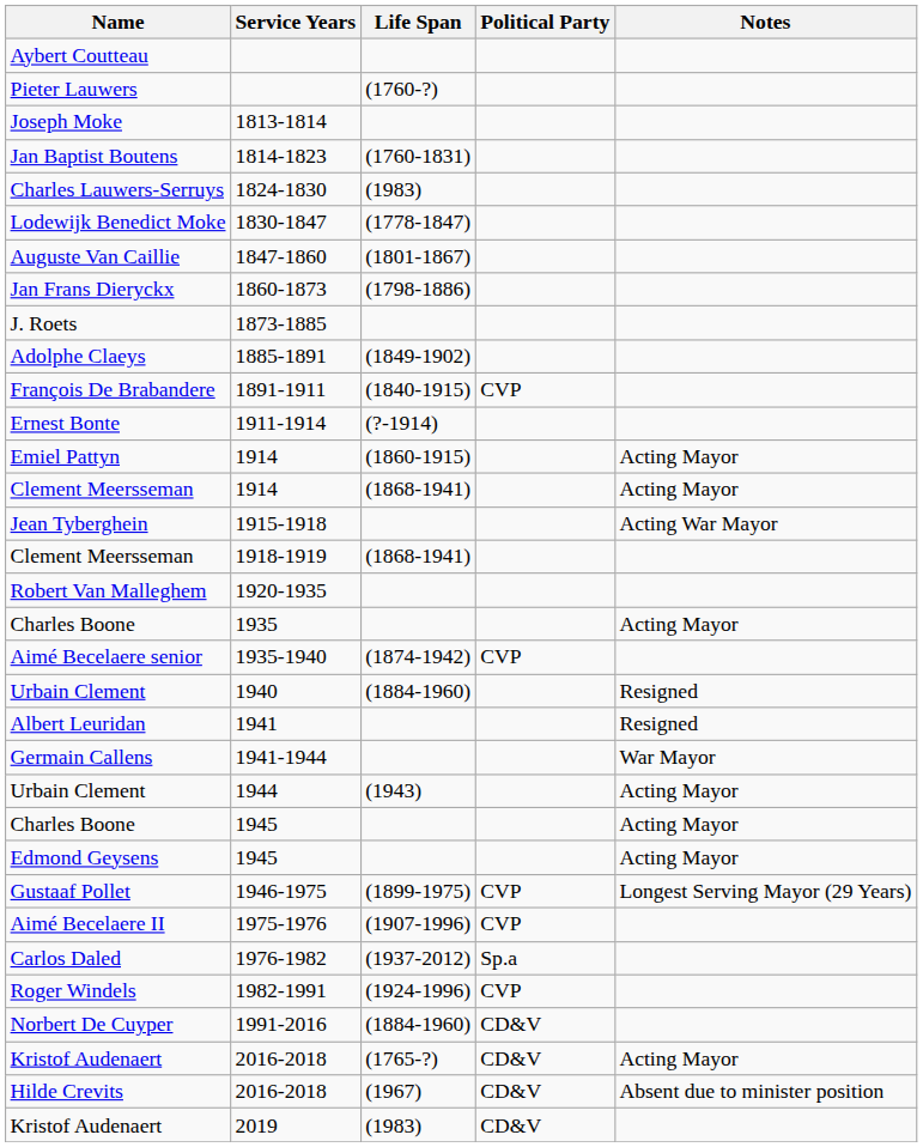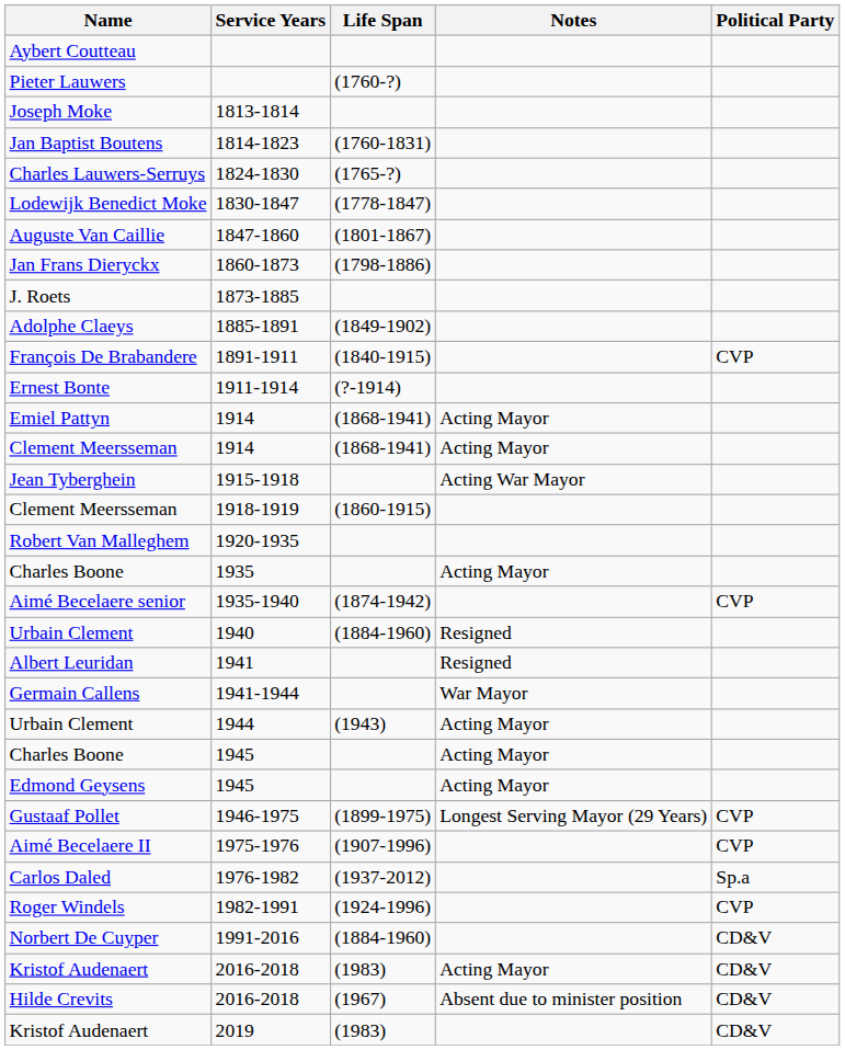columns swapped: Political Party <-> Notes
Charles Lauwers-Serruys | Life Span: (1983) -> (1765-?)
Emiel Pattyn | Life Span: (1860-1915) -> (1868-1941)
Clement Meersseman / 1918-1919 | Life Span: (1868-1941) -> (1860-1915)
Kristof Audenaert / 2016-2018 | Life Span: (1765-?) -> (1983)
